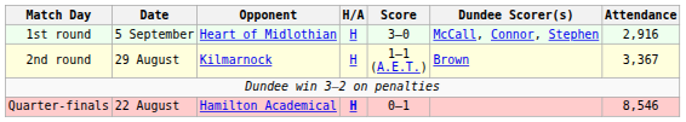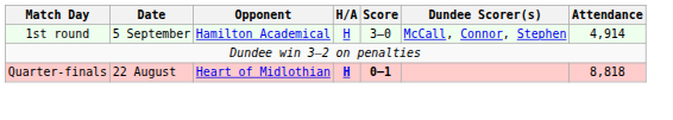1st round | Opponent: Heart of Midlothian -> Hamilton Academical
1st round | Attendance: 2,916 -> 4,914
- row: 2nd round | 29 August | Kilmarnock | H | 1–1 (A.E.T.) | Brown | 3,367
Quarter-finals | Opponent: Hamilton Academical -> Heart of Midlothian
Quarter-finals | Score: normal -> bold
Quarter-finals | Attendance: 8,546 -> 8,818
